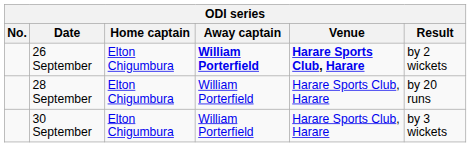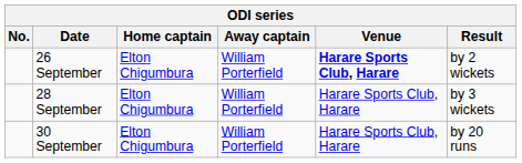26 September | Away captain: bold -> normal
28 September | Result: by 20 runs -> by 3 wickets
30 September | Result: by 3 wickets -> by 20 runs
